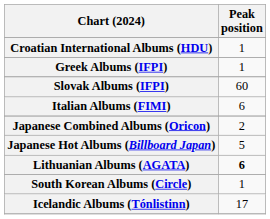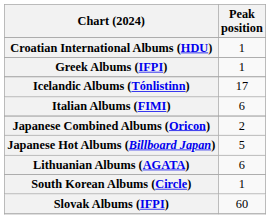rows swapped: Icelandic Albums (Tónlistinn) <-> Slovak Albums (IFPI)
Lithuanian Albums (AGATA) | Peak position: bold -> normal
